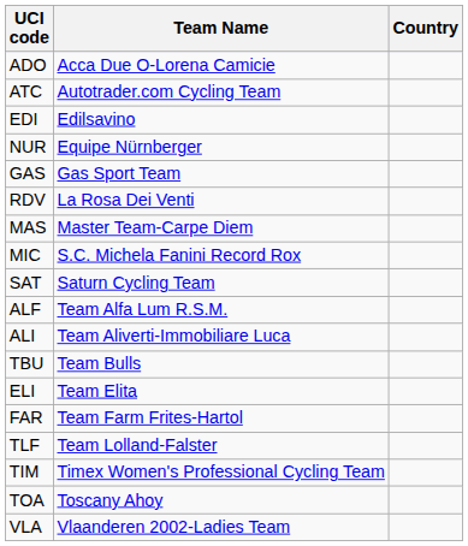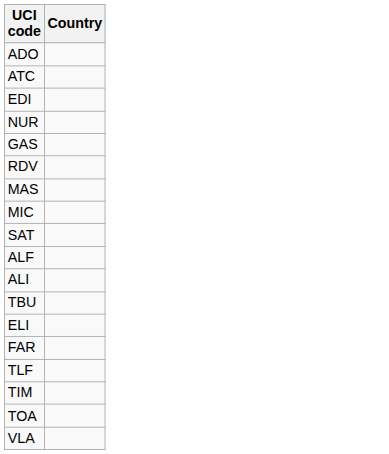- column: Team Name | Acca Due O-Lorena Camicie | Autotrader.com Cycling Team | Edilsavino | Equipe Nürnberger | Gas Sport Team | La Rosa Dei Venti | Master Team-Carpe Diem | S.C. Michela Fanini Record Rox | Saturn Cycling Team | Team Alfa Lum R.S.M. | Team Aliverti-Immobiliare Luca | Team Bulls | Team Elita | Team Farm Frites-Hartol | Team Lolland-Falster | Timex Women's Professional Cycling Team | Toscany Ahoy | Vlaanderen 2002-Ladies Team
